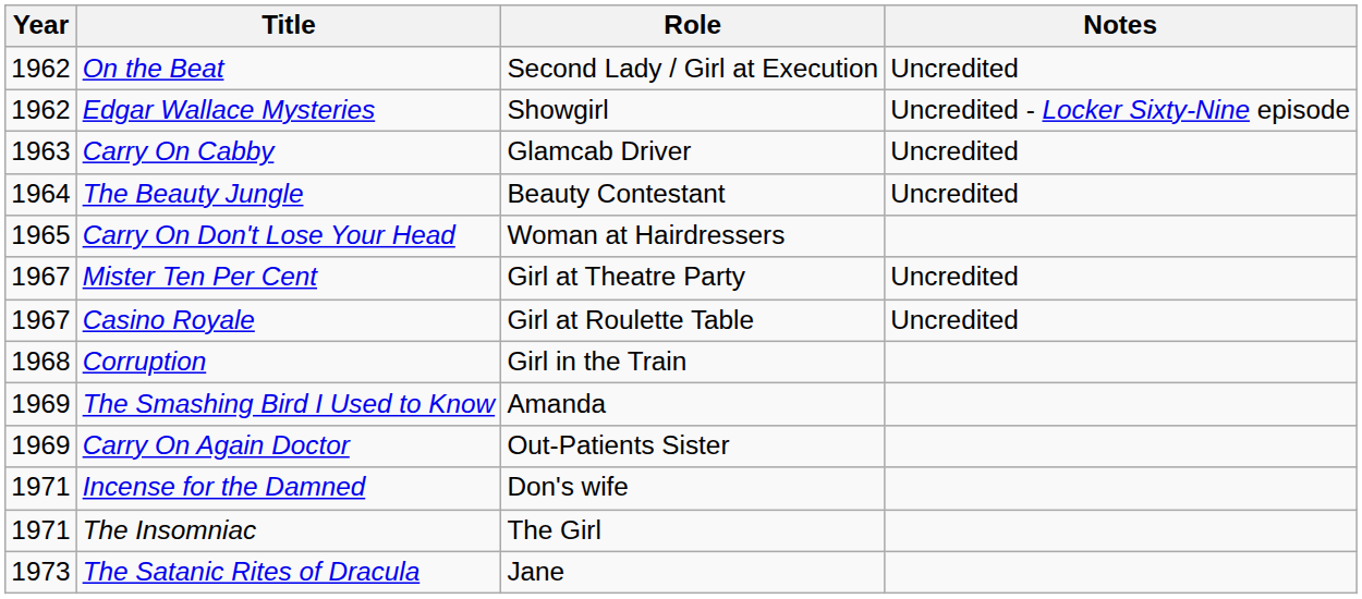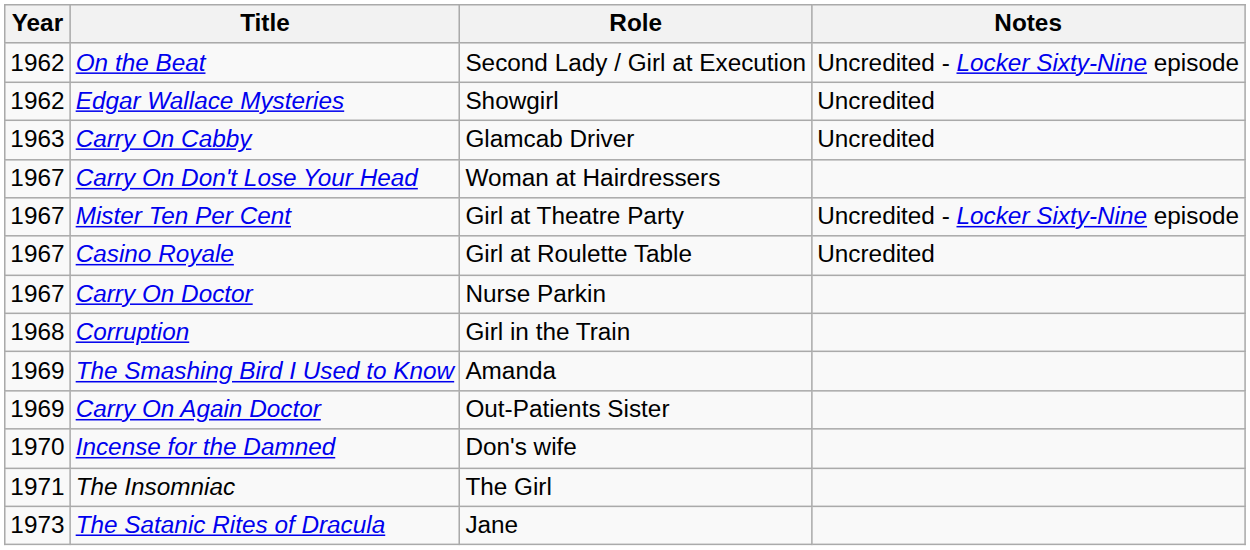On the Beat | Notes: Uncredited -> Uncredited - Locker Sixty-Nine episode
Edgar Wallace Mysteries | Notes: Uncredited - Locker Sixty-Nine episode -> Uncredited
- row: 1964 | The Beauty Jungle | Beauty Contestant | Uncredited
Carry On Don't Lose Your Head | Year: 1965 -> 1967
Mister Ten Per Cent | Notes: Uncredited -> Uncredited - Locker Sixty-Nine episode
+ row: 1967 | Carry On Doctor | Nurse Parkin
Incense for the Damned | Year: 1971 -> 1970
